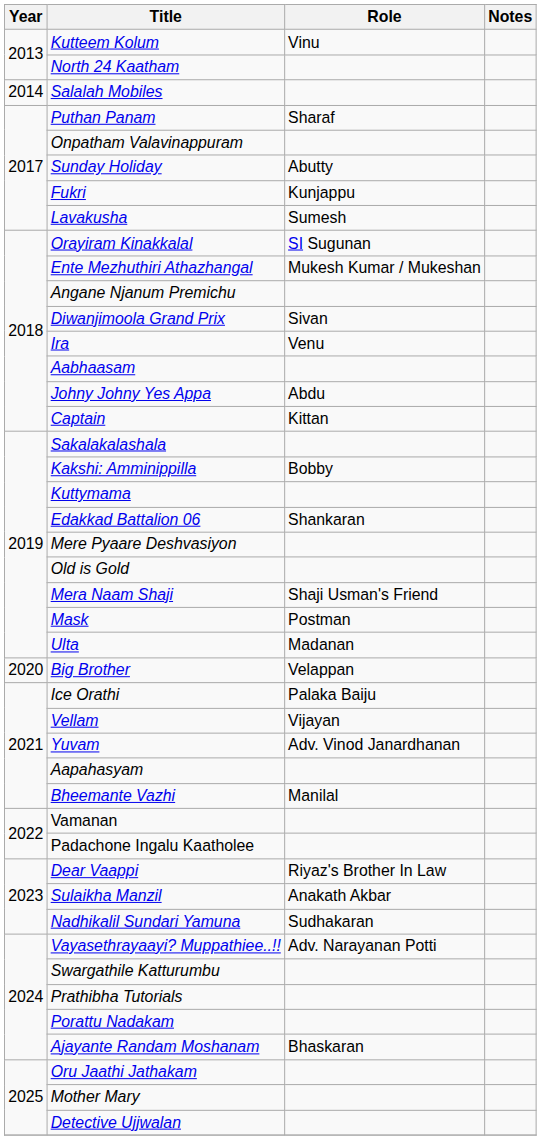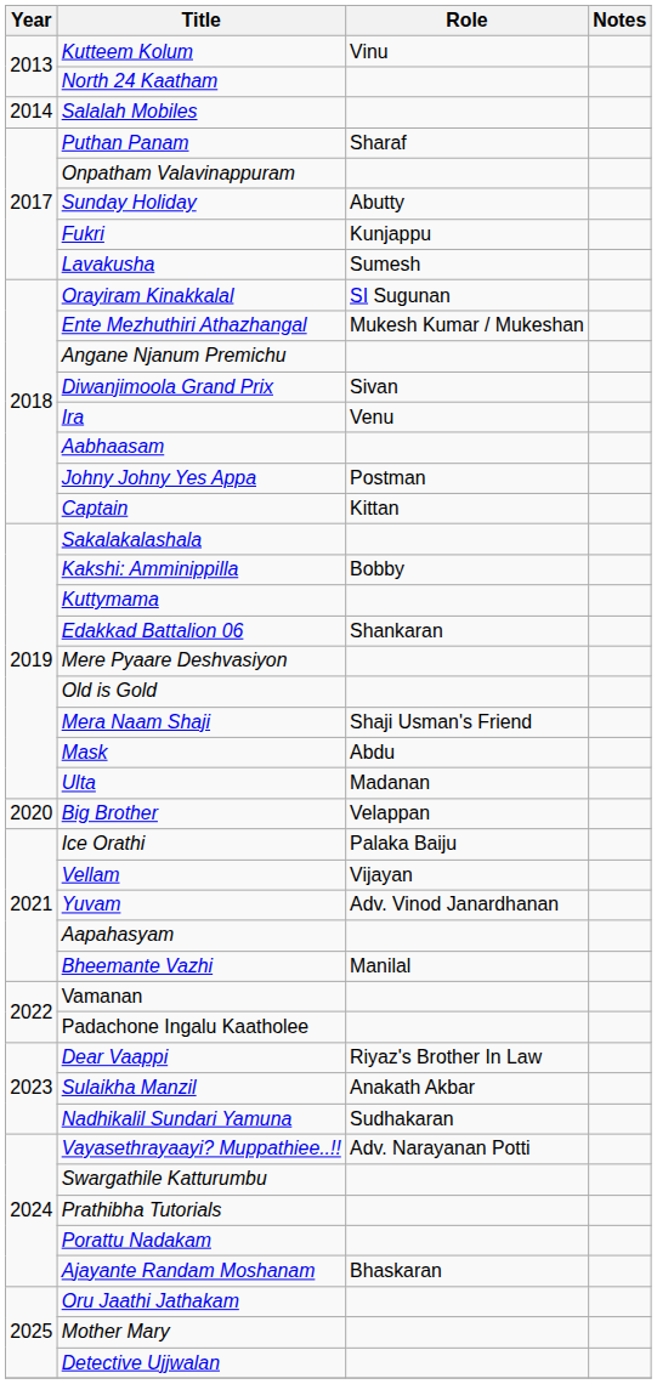Johny Johny Yes Appa | Role: Abdu -> Postman
Mask | Role: Postman -> Abdu
